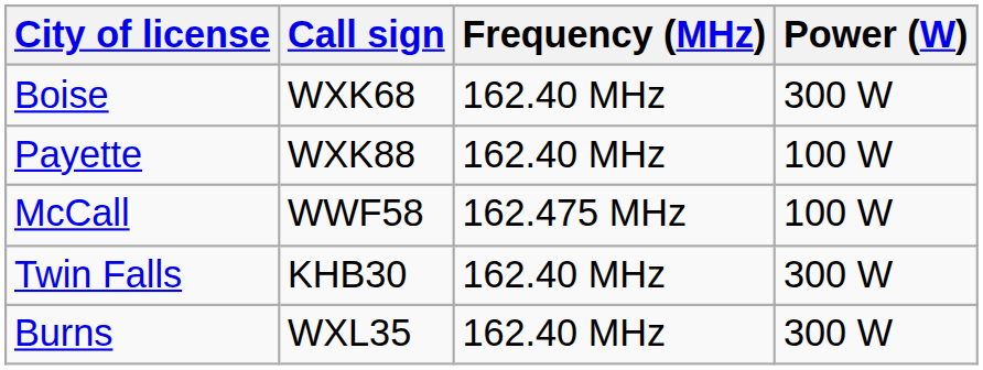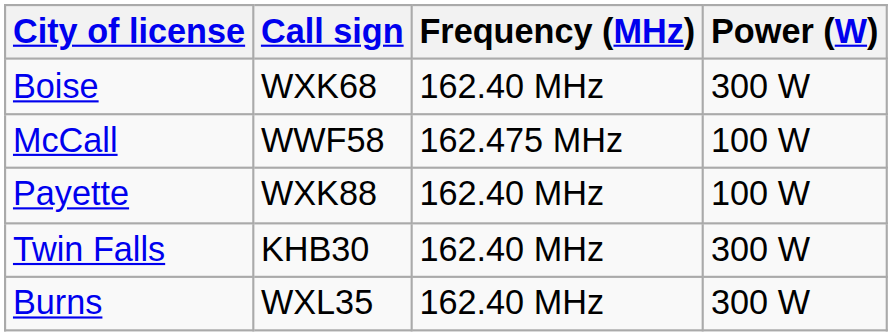rows swapped: McCall <-> Payette
